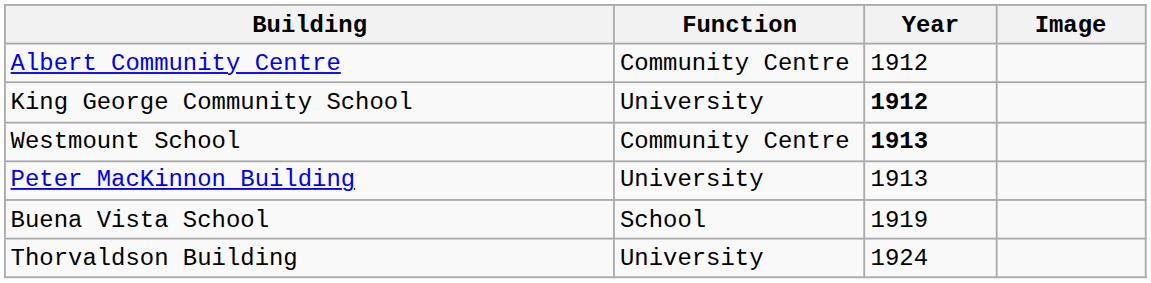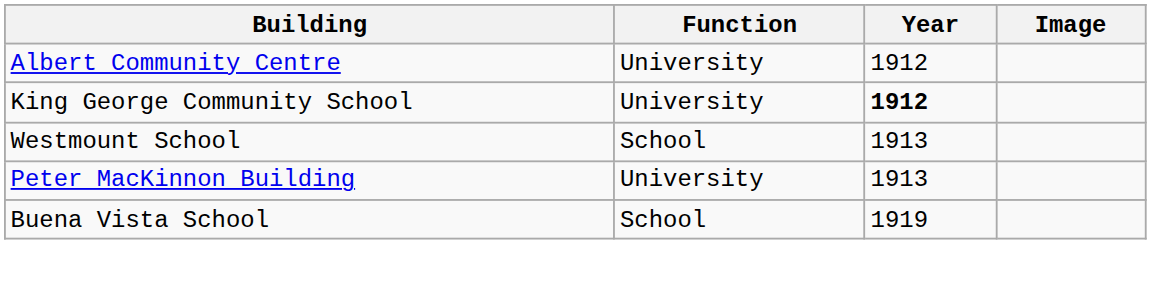Albert Community Centre | Function: Community Centre -> University
Westmount School | Function: Community Centre -> School
Westmount School | Year: bold -> normal
- row: Thorvaldson Building | University | 1924
